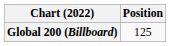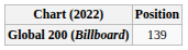Global 200 (Billboard) | Position: 125 -> 139
